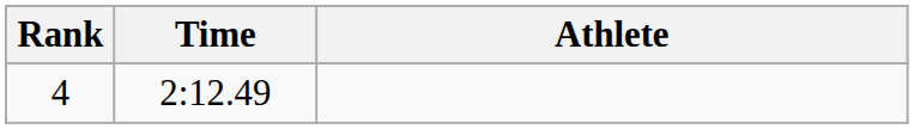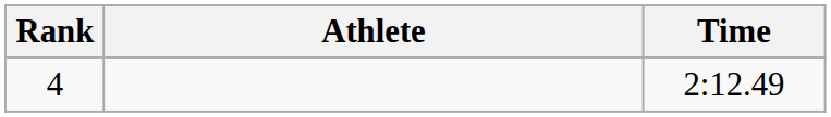columns swapped: Athlete <-> Time
